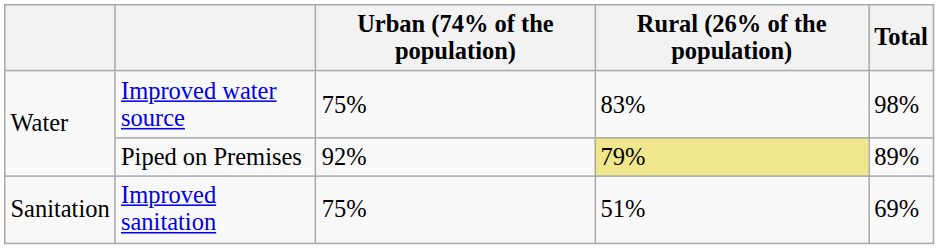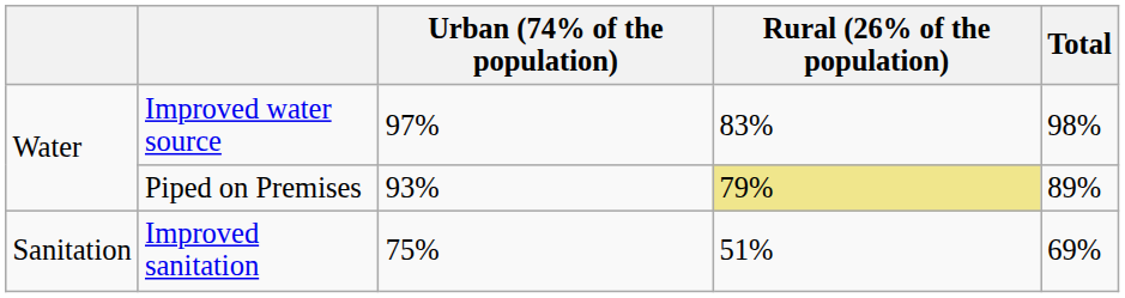Improved water source | Urban (74% of the population): 75% -> 97%
Piped on Premises | Urban (74% of the population): 92% -> 93%
